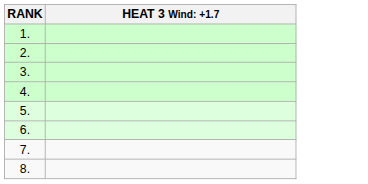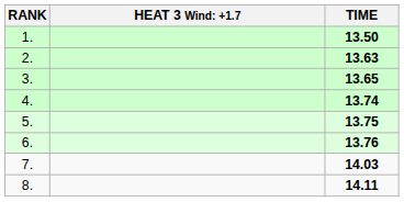+ column: TIME | 13.50 | 13.63 | 13.65 | 13.74 | 13.75 | 13.76 | 14.03 | 14.11
